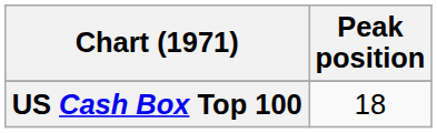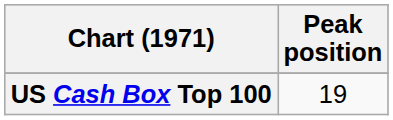US Cash Box Top 100 | Peak position: 18 -> 19
